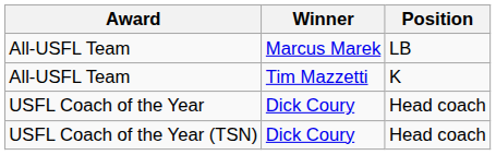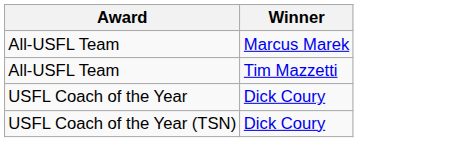- column: Position | LB | K | Head coach | Head coach
